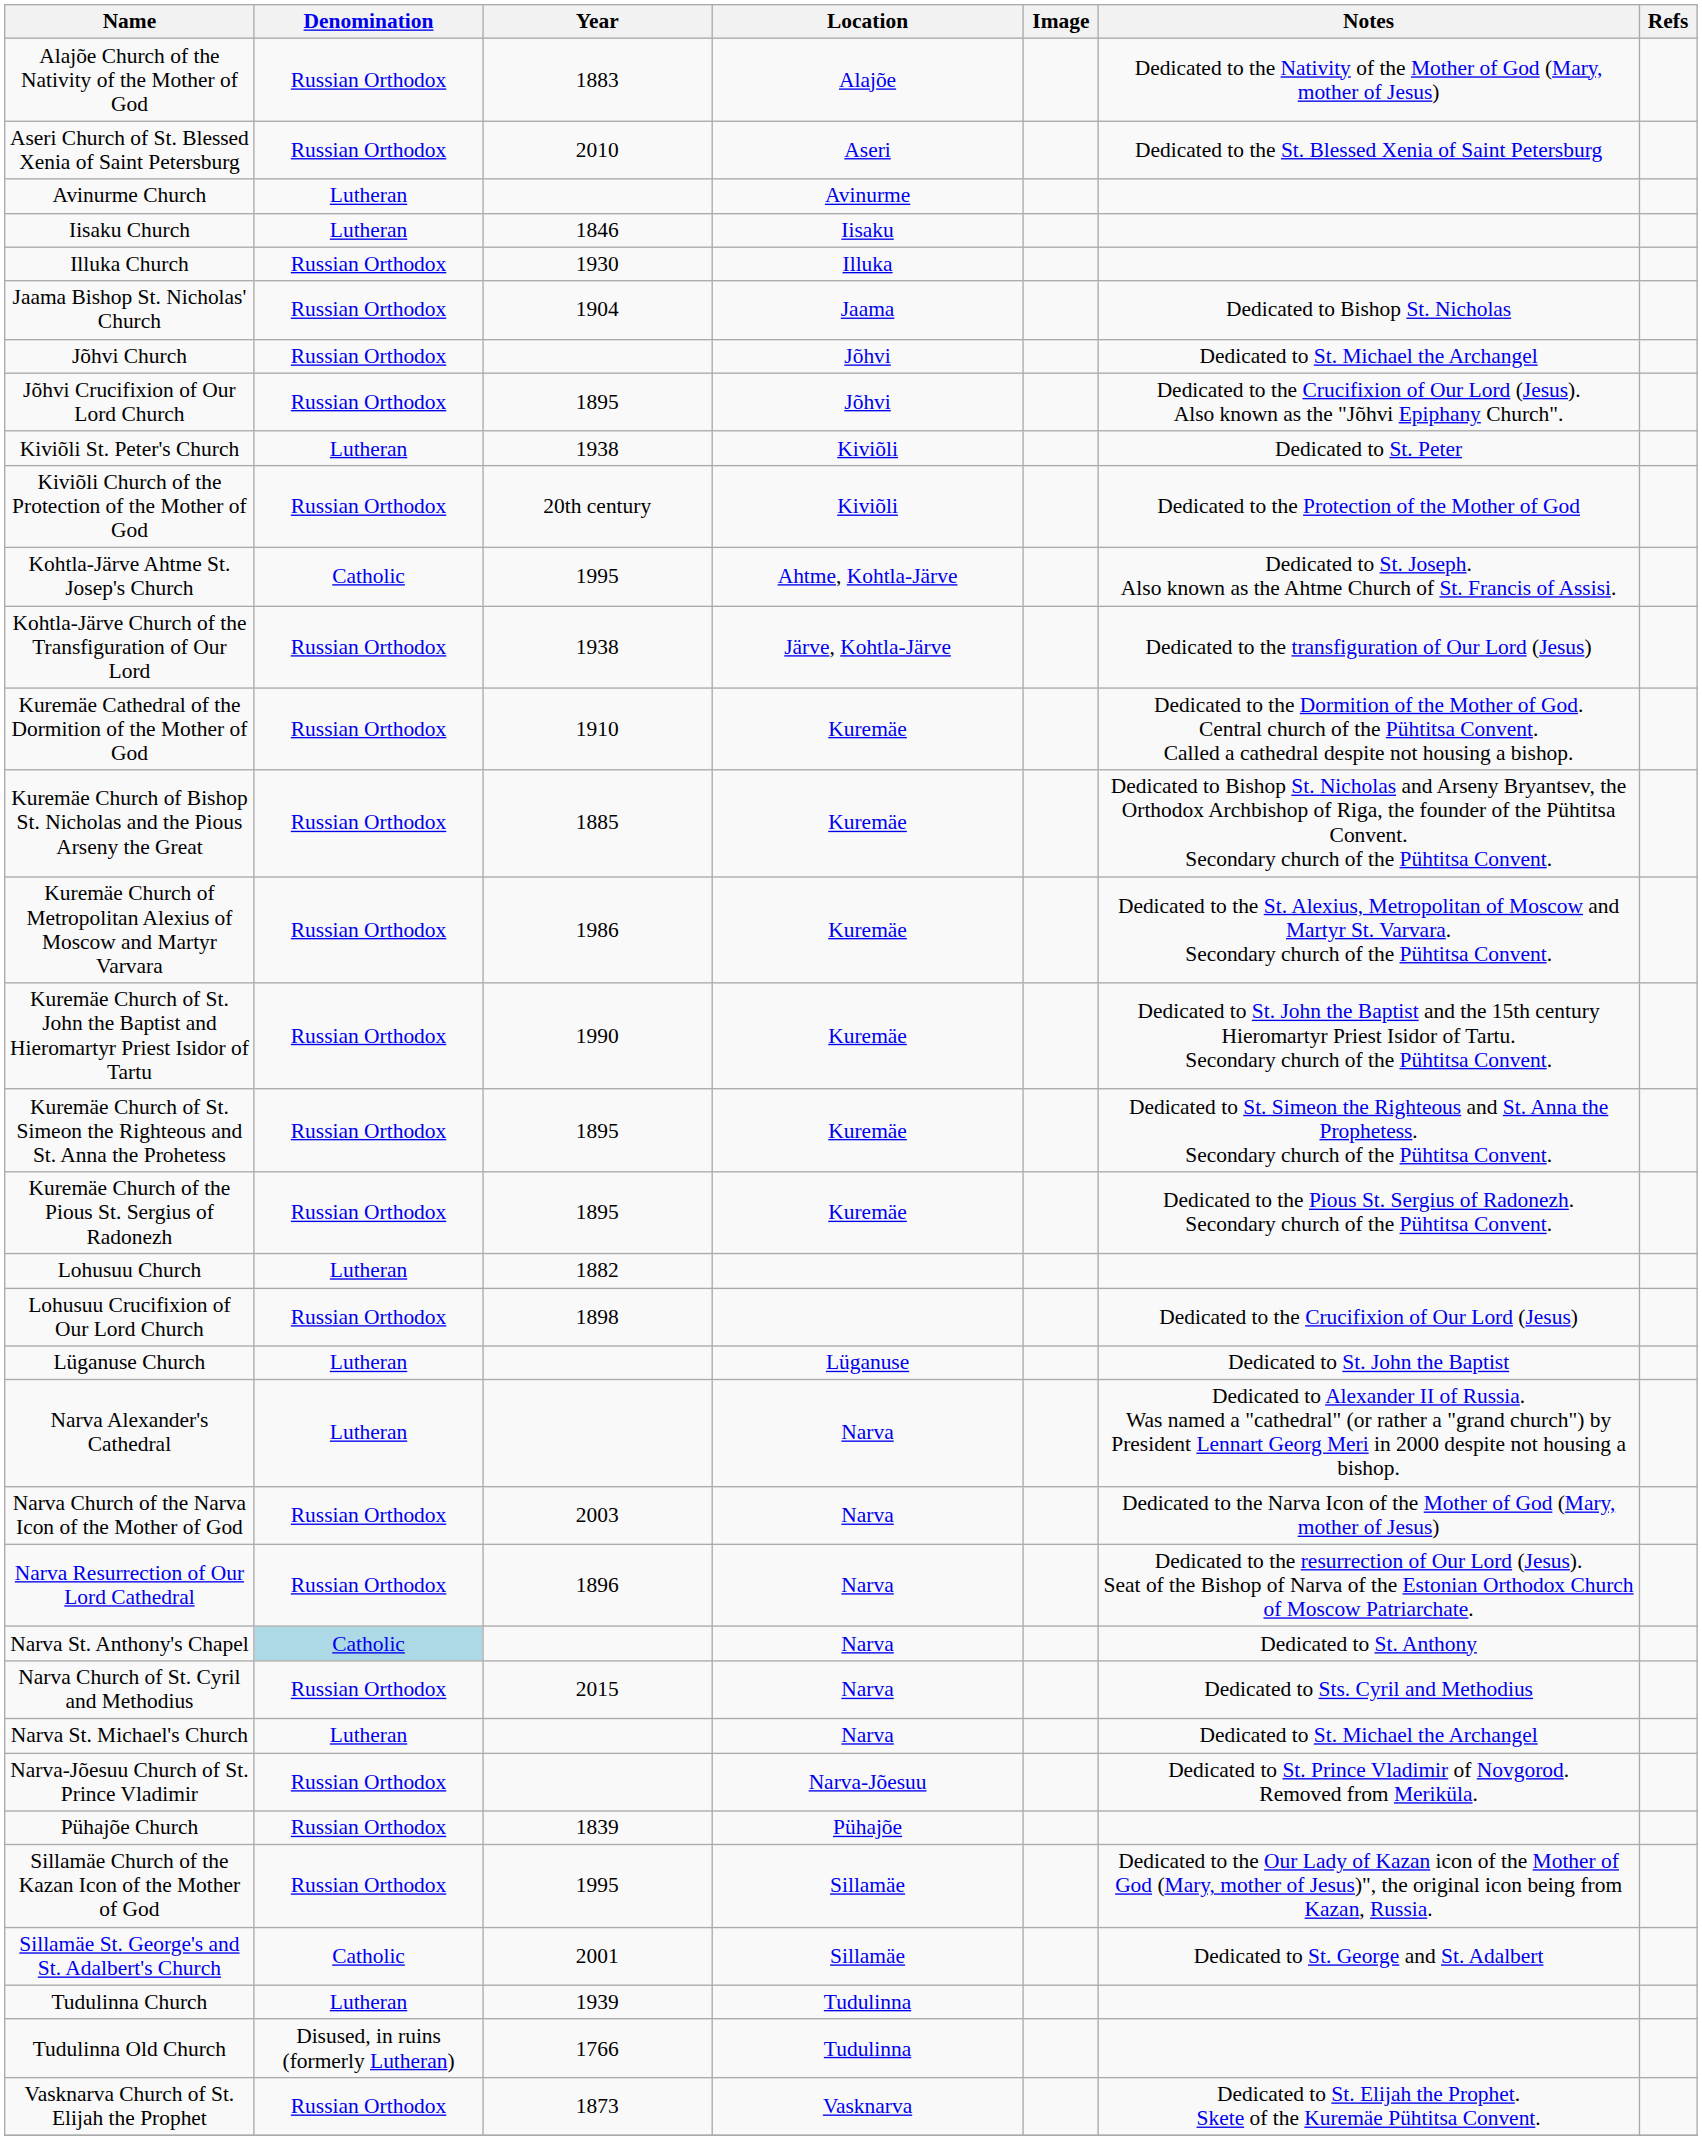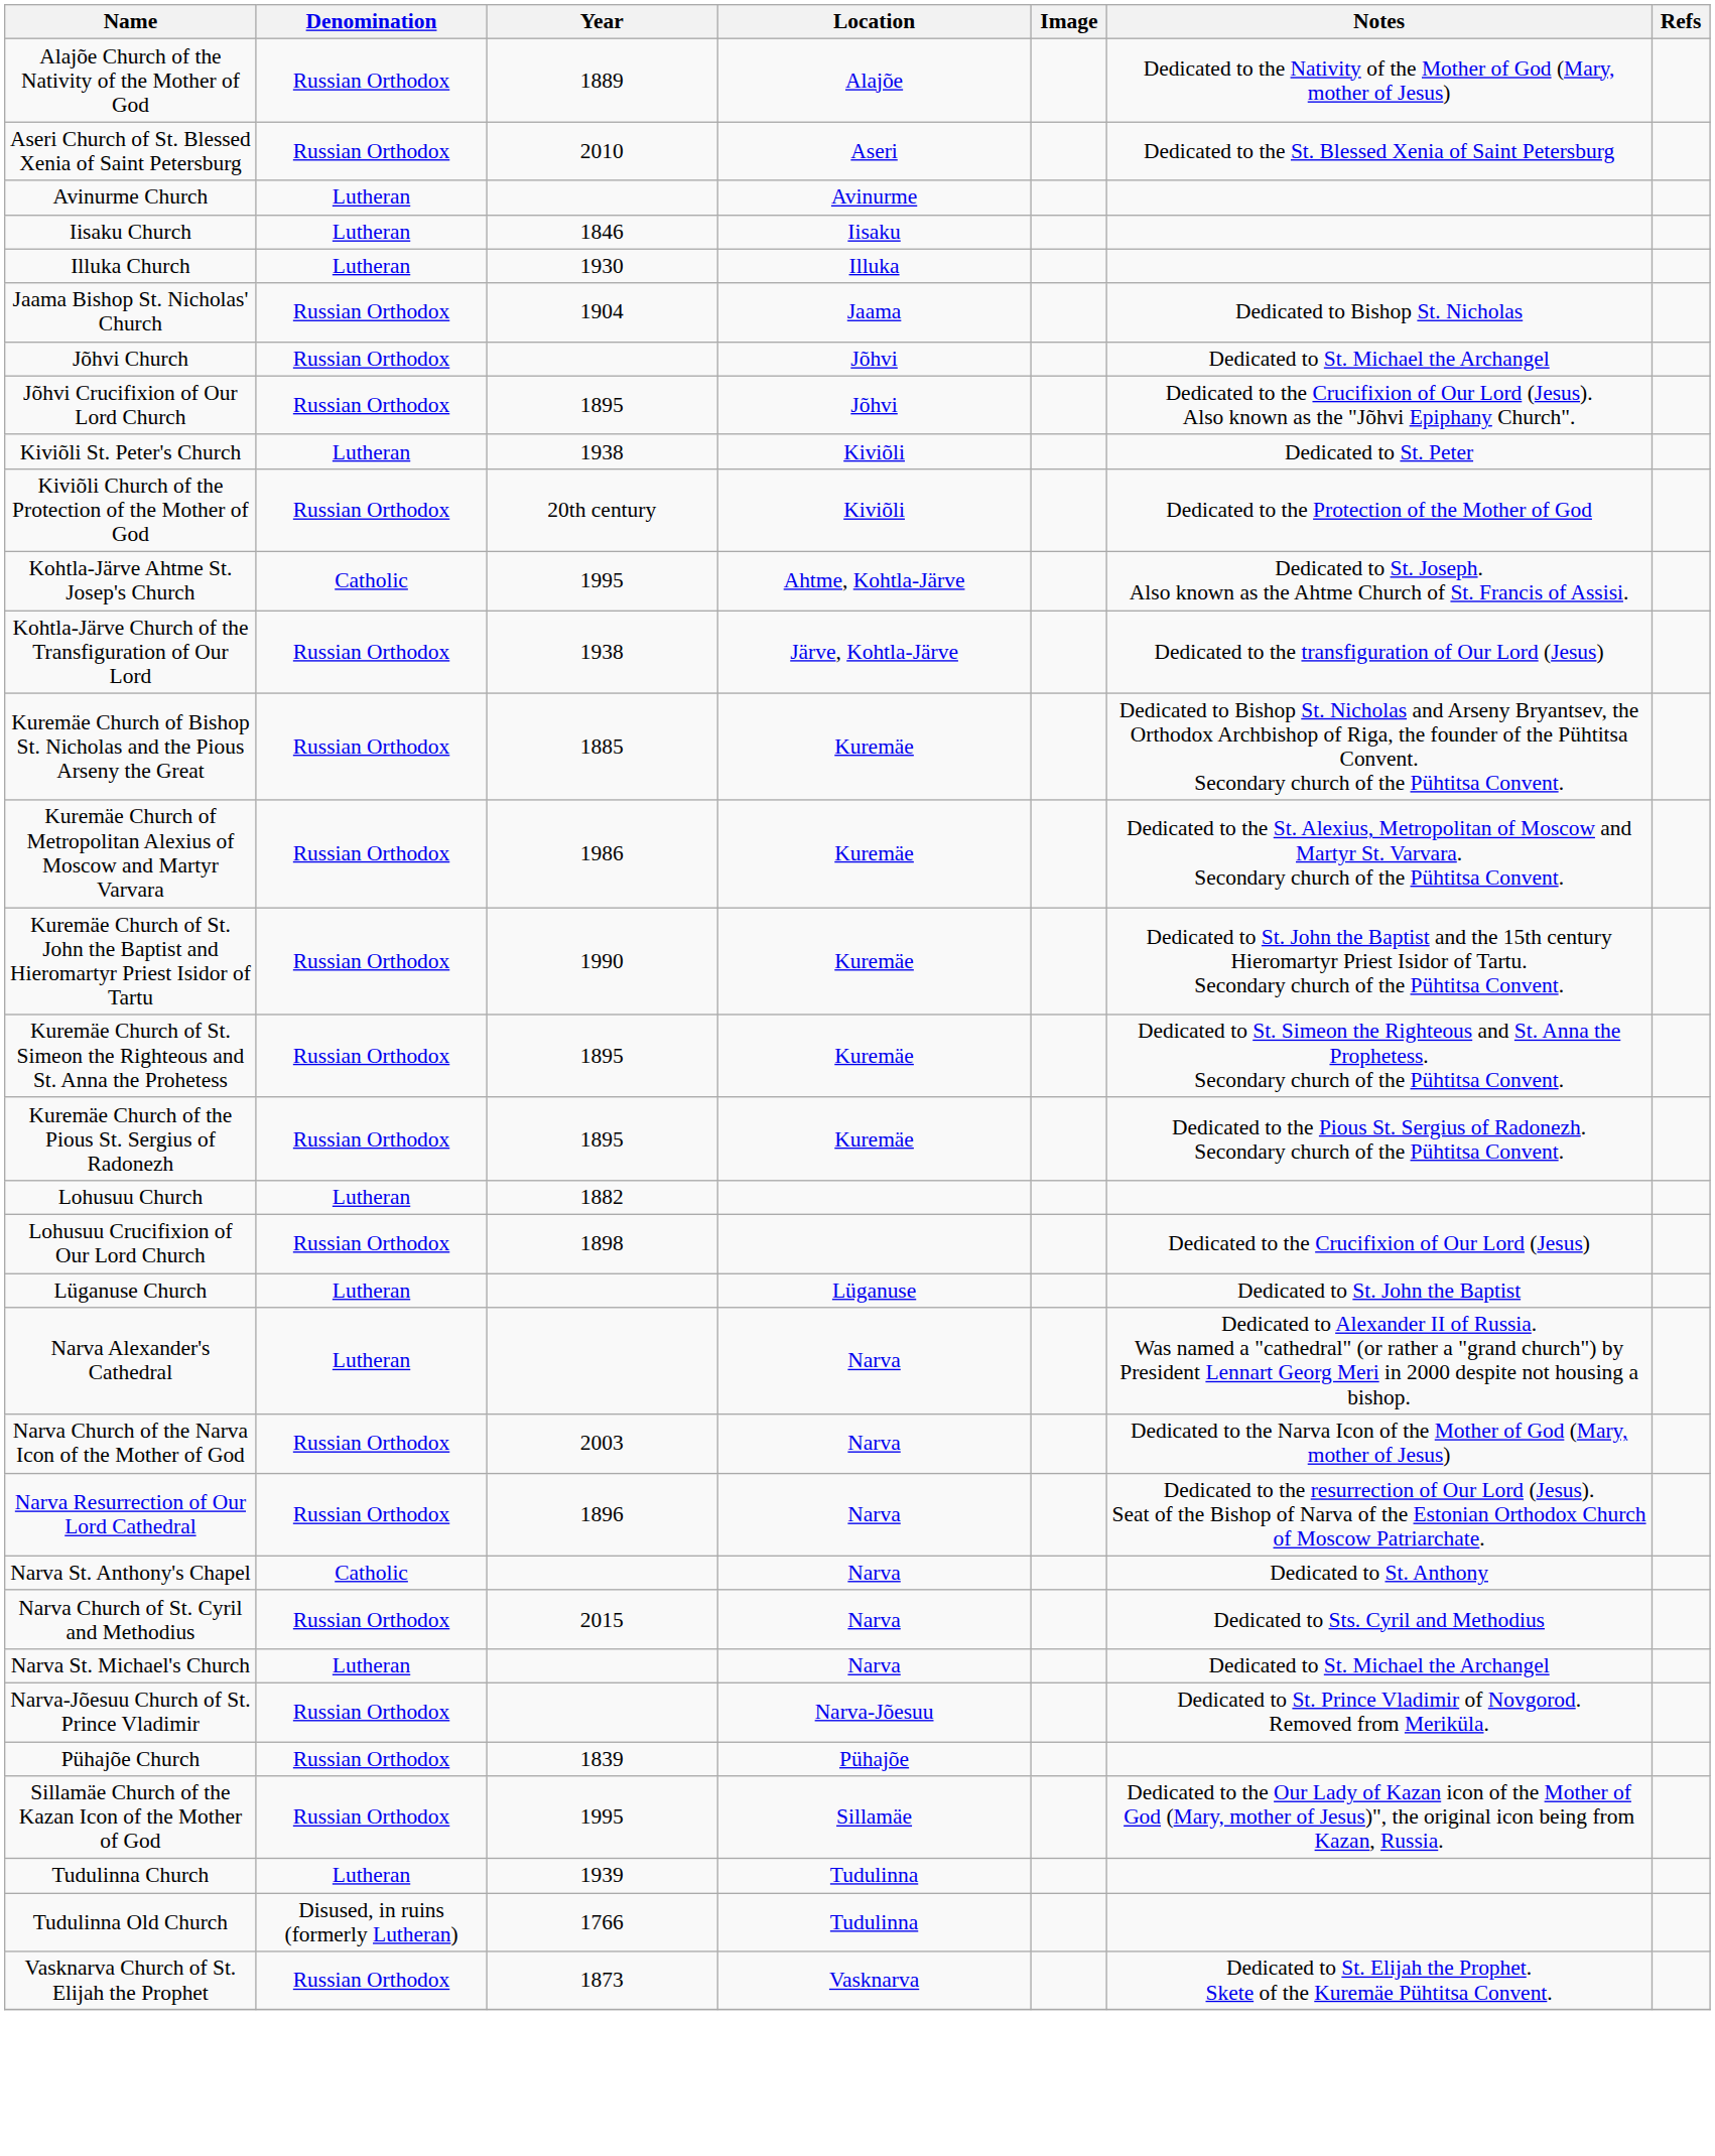Alajõe Church of the Nativity of the Mother of God | Year: 1883 -> 1889
Illuka Church | Denomination: Russian Orthodox -> Lutheran
- row: Kuremäe Cathedral of the Dormition of the Mother of God | Russian Orthodox | 1910 | Kuremäe | Dedicated to the Dormition of the Mother of God. Central church of the Pühtitsa Convent. Called a cathedral despite not housing a bishop.
Narva St. Anthony's Chapel | Denomination: lightblue background -> no background
- row: Sillamäe St. George's and St. Adalbert's Church | Catholic | 2001 | Sillamäe | Dedicated to St. George and St. Adalbert
